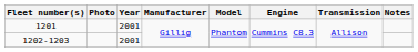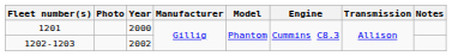1201 | Year: 2001 -> 2000
1202-1203 | Year: 2001 -> 2002
